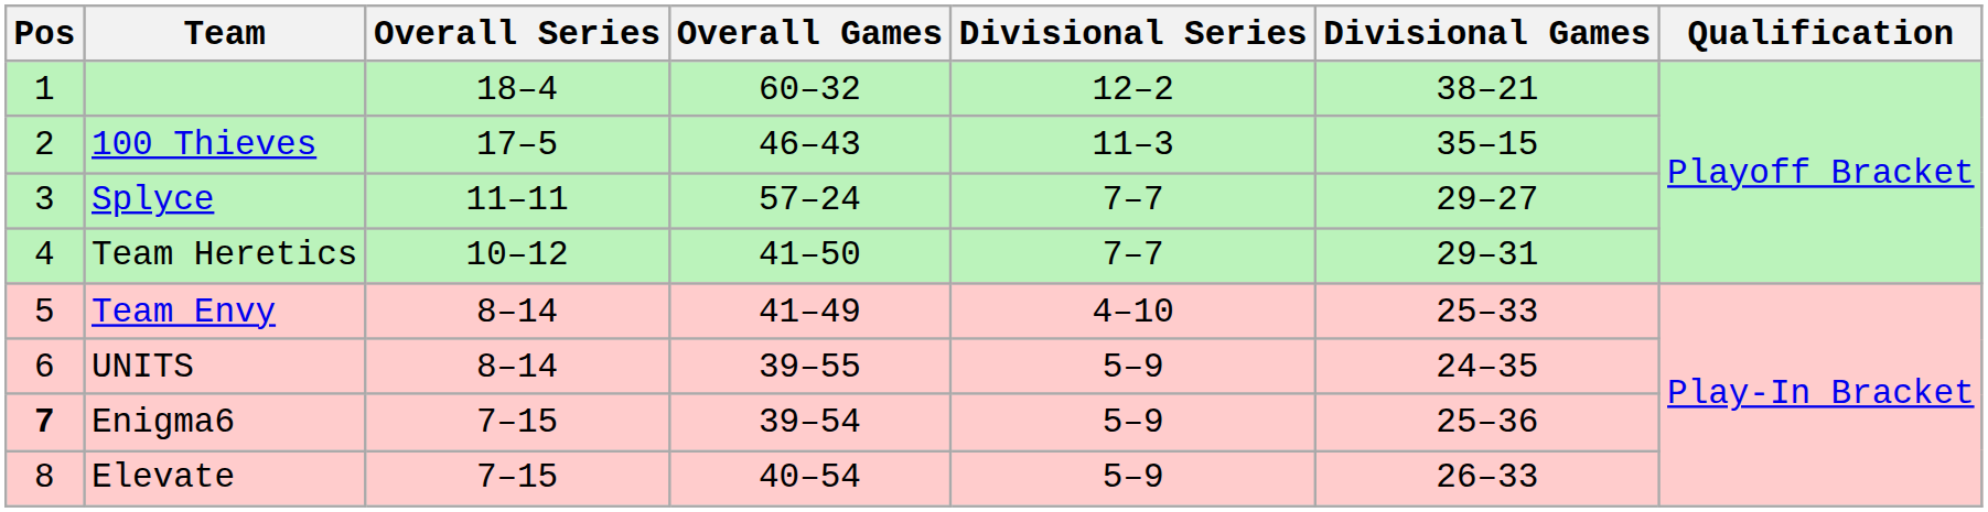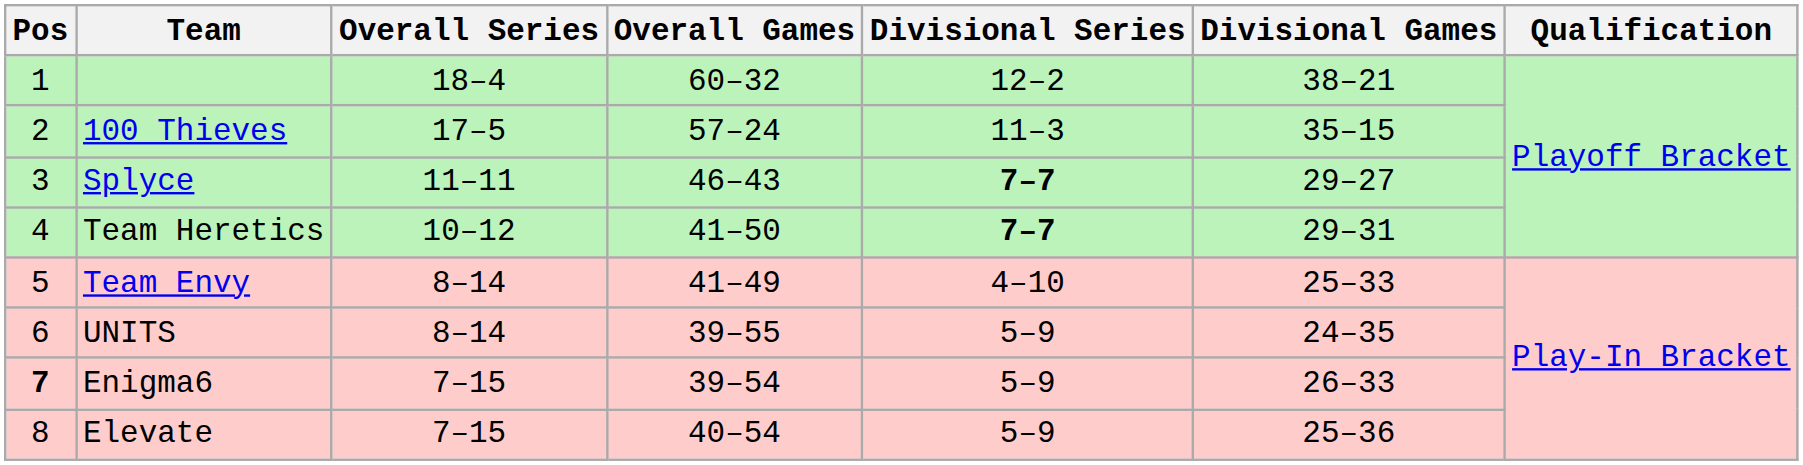100 Thieves | Overall Games: 46–43 -> 57–24
Splyce | Overall Games: 57–24 -> 46–43
Splyce | Divisional Series: normal -> bold
Team Heretics | Divisional Series: normal -> bold
Enigma6 | Divisional Games: 25–36 -> 26–33
Elevate | Divisional Games: 26–33 -> 25–36
